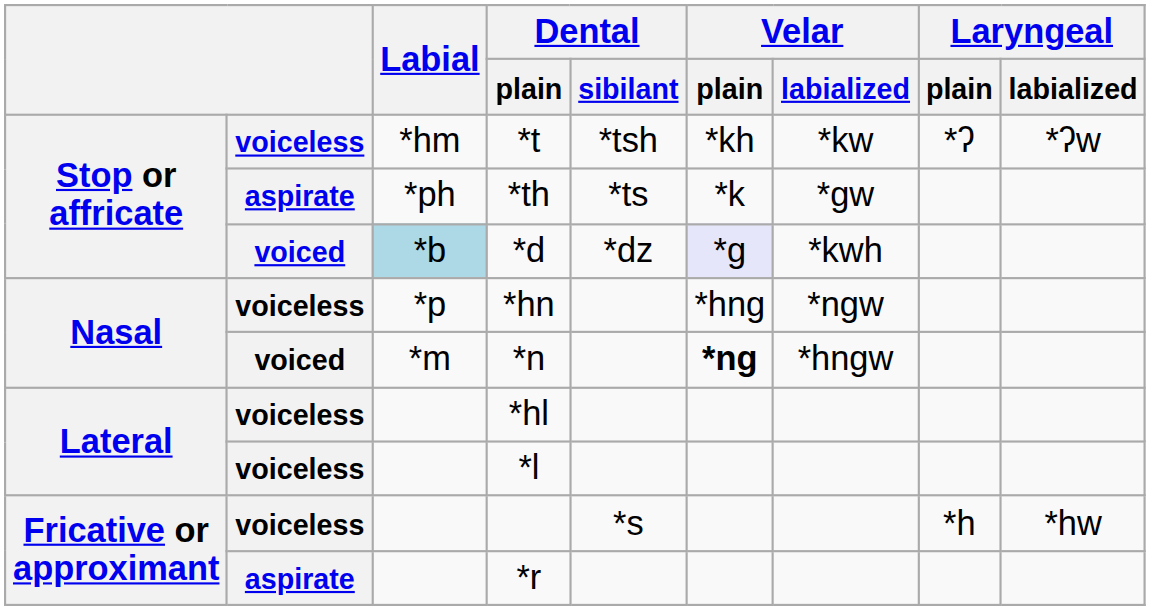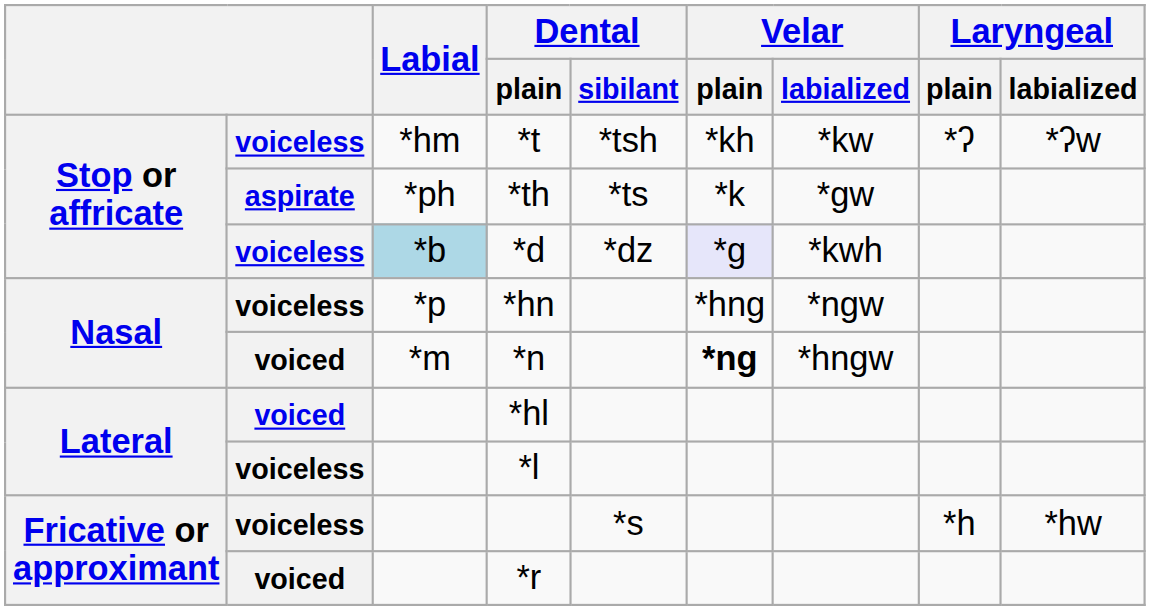*d | column 2: voiced -> voiceless
*hl | column 2: voiceless -> voiced
*r | column 2: aspirate -> voiced
